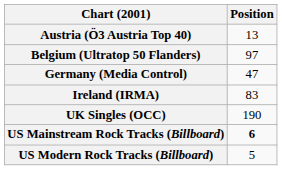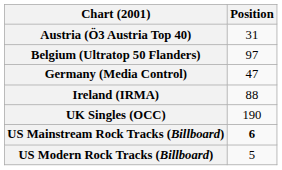Austria (Ö3 Austria Top 40) | Position: 13 -> 31
Ireland (IRMA) | Position: 83 -> 88
